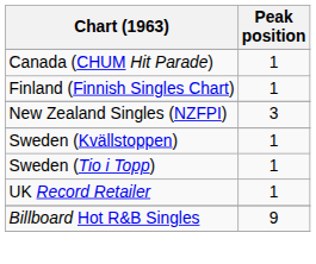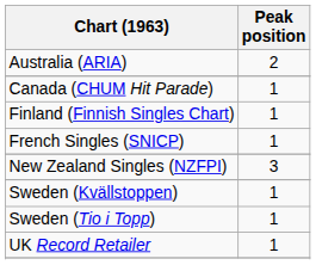+ row: Australia (ARIA) | 2
+ row: French Singles (SNICP) | 1
- row: Billboard Hot R&B Singles | 9
